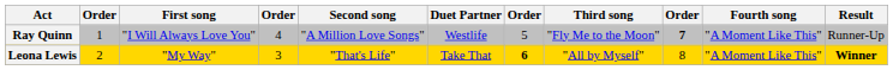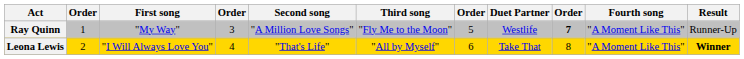columns swapped: Duet Partner <-> Third song
Ray Quinn | First song: "I Will Always Love You" -> "My Way"
Ray Quinn | column 4: 4 -> 3
Leona Lewis | First song: "My Way" -> "I Will Always Love You"
Leona Lewis | column 4: 3 -> 4
Leona Lewis | column 7: bold -> normal
